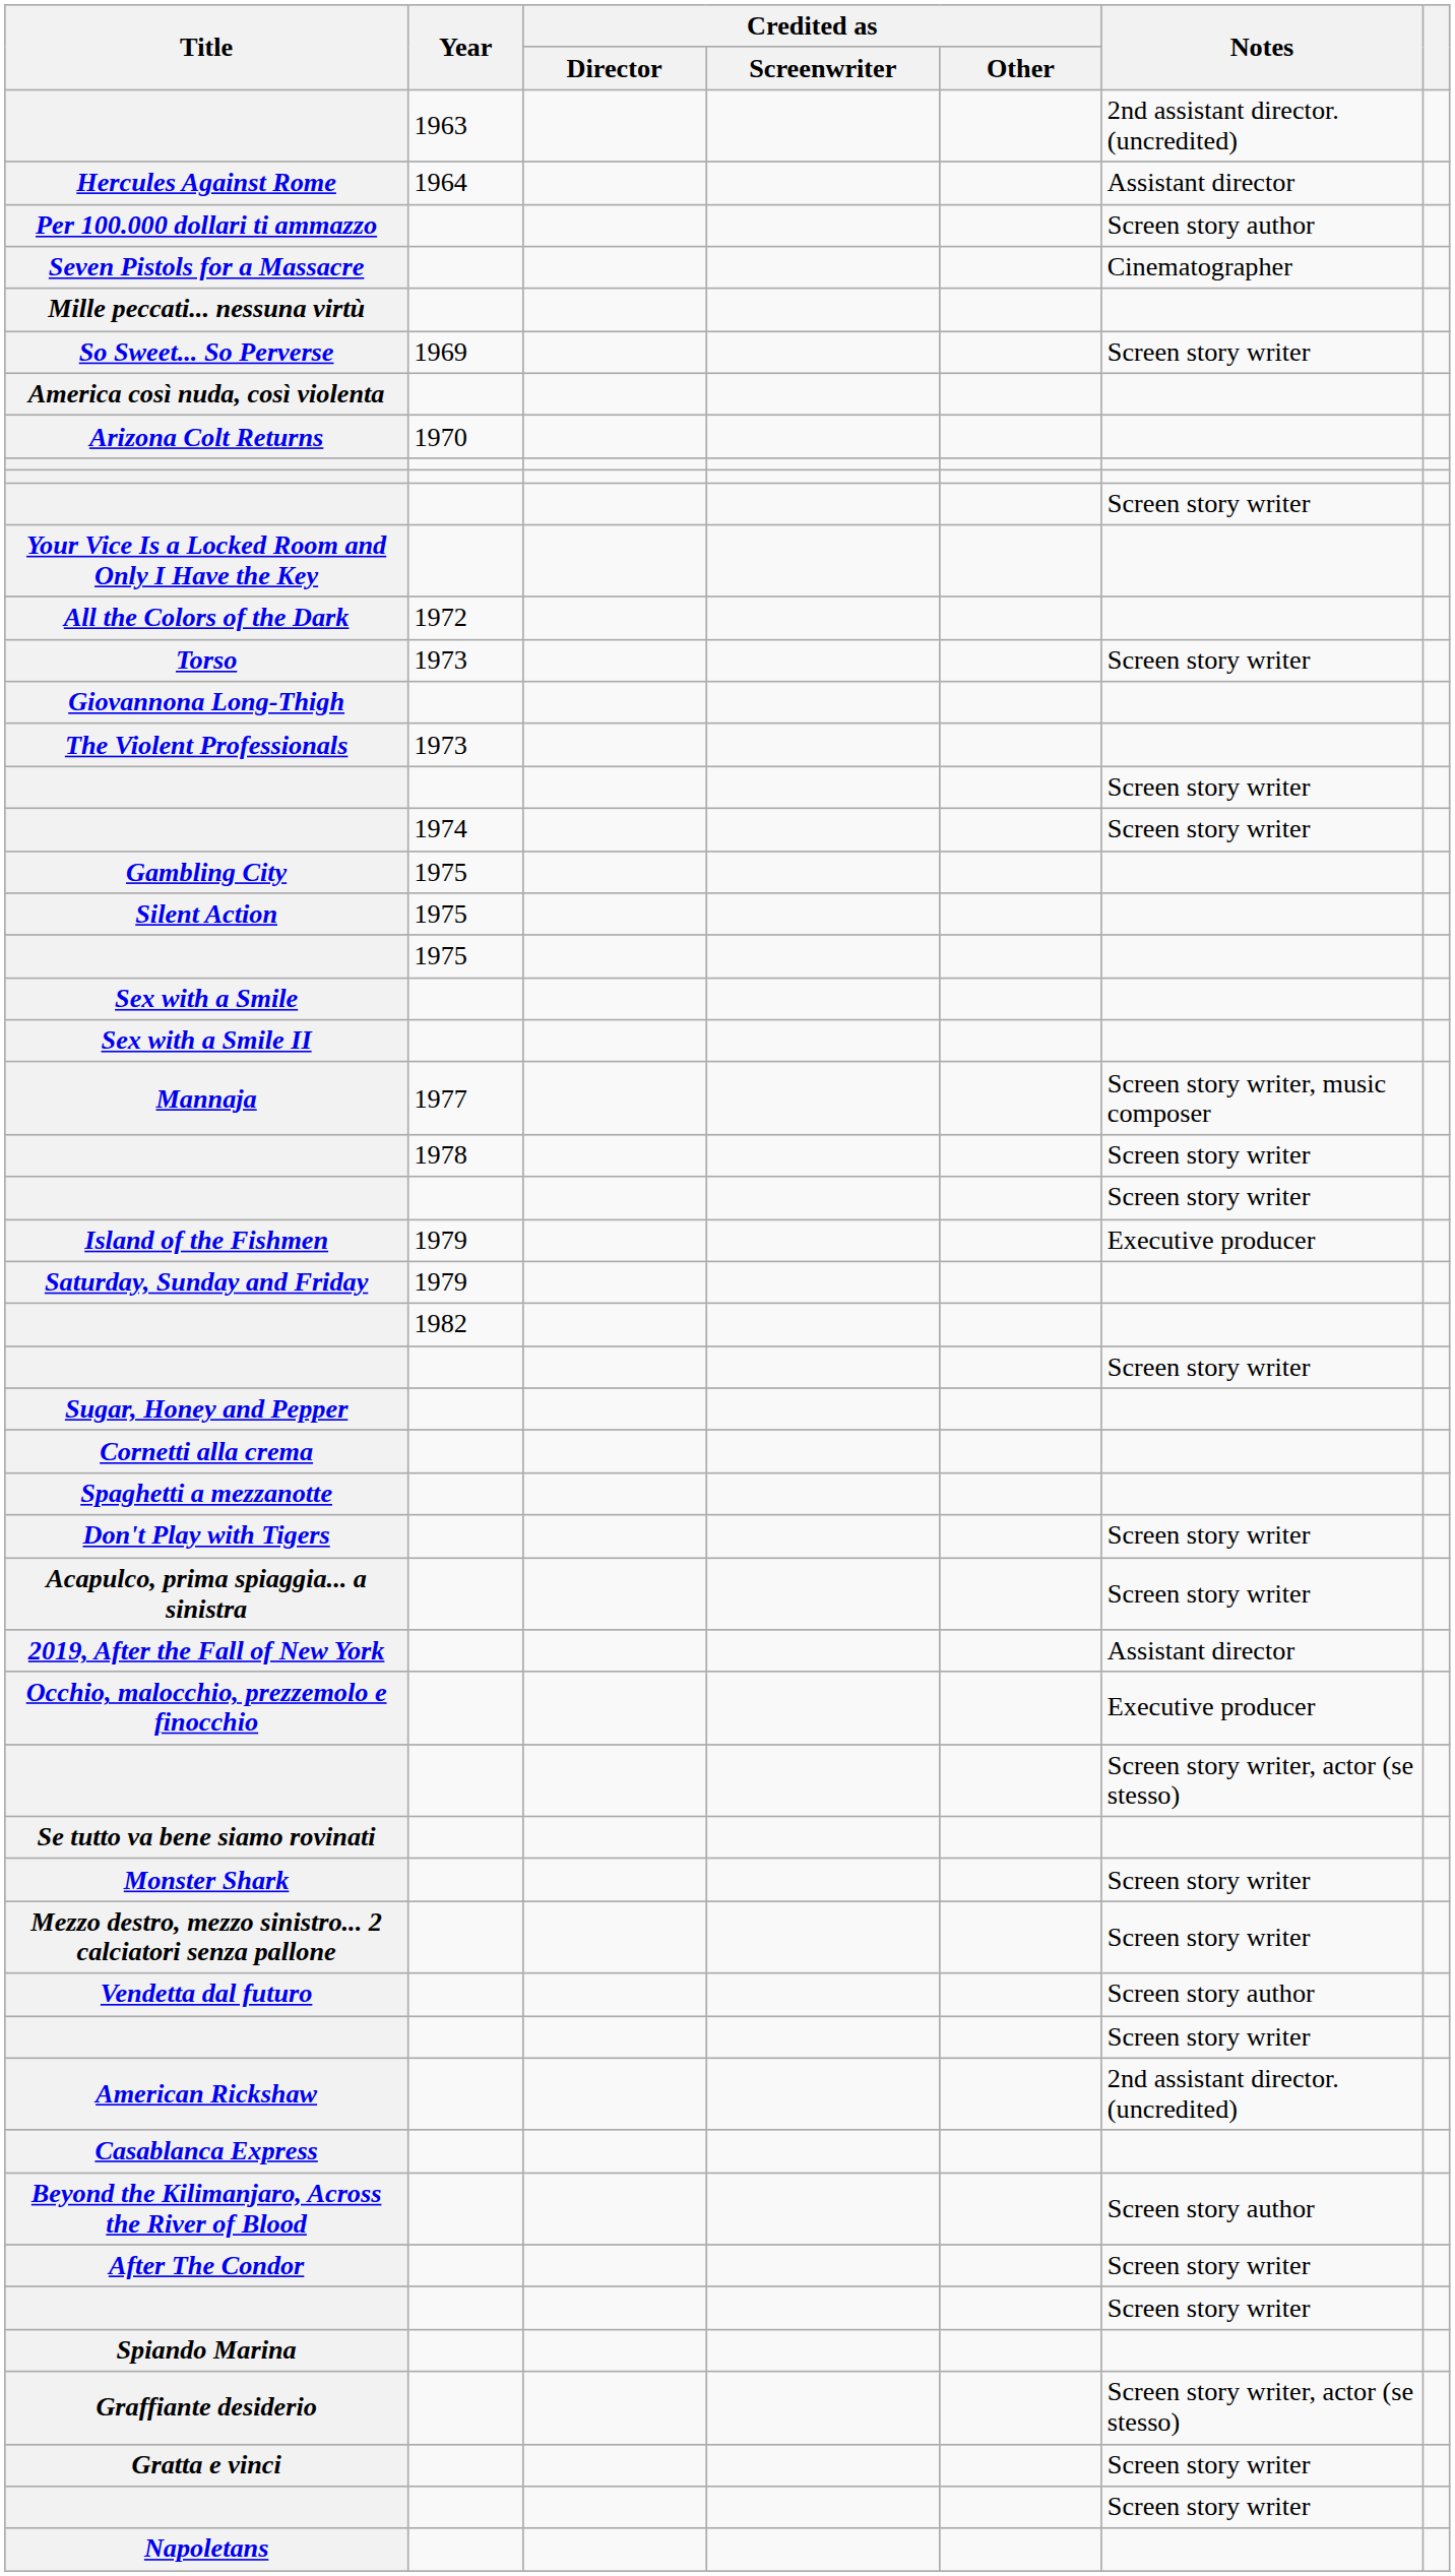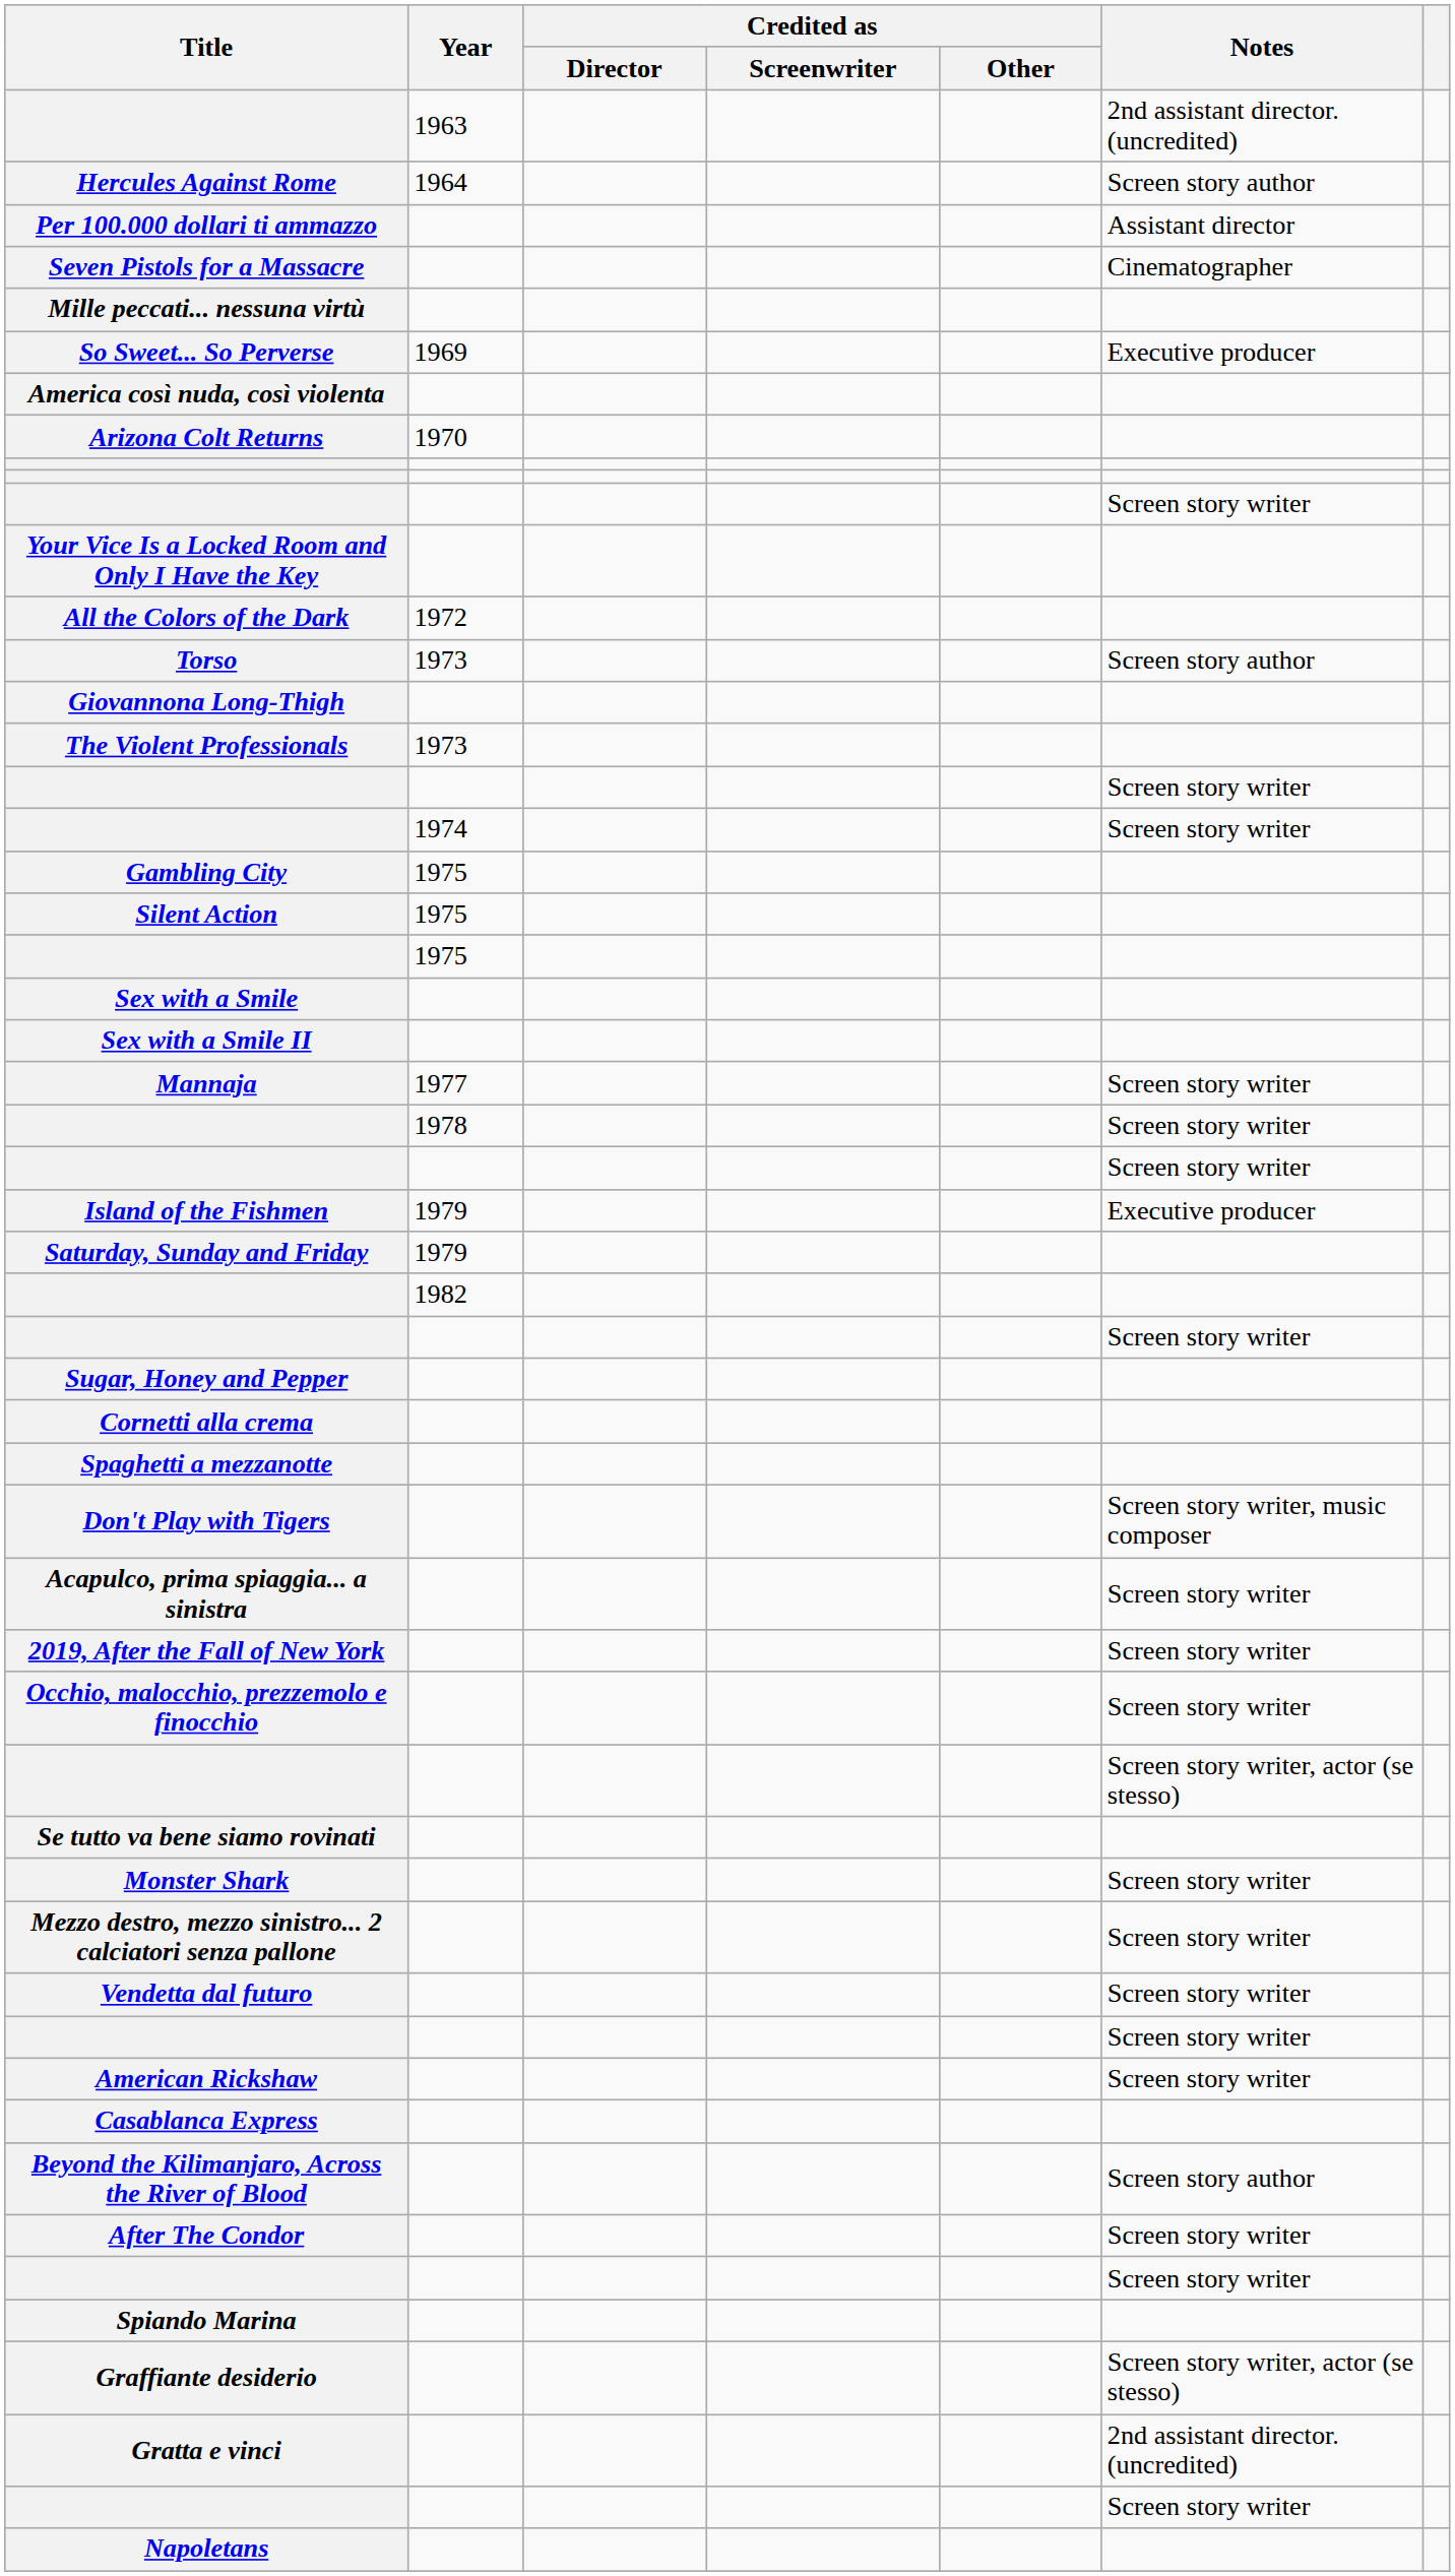Hercules Against Rome | Notes: Assistant director -> Screen story author
Per 100.000 dollari ti ammazzo | Notes: Screen story author -> Assistant director
So Sweet... So Perverse | Notes: Screen story writer -> Executive producer
Torso | Notes: Screen story writer -> Screen story author
Mannaja | Notes: Screen story writer, music composer -> Screen story writer
Don't Play with Tigers | Notes: Screen story writer -> Screen story writer, music composer
2019, After the Fall of New York | Notes: Assistant director -> Screen story writer
Occhio, malocchio, prezzemolo e finocchio | Notes: Executive producer -> Screen story writer
Vendetta dal futuro | Notes: Screen story author -> Screen story writer
American Rickshaw | Notes: 2nd assistant director. (uncredited) -> Screen story writer
Gratta e vinci | Notes: Screen story writer -> 2nd assistant director. (uncredited)
